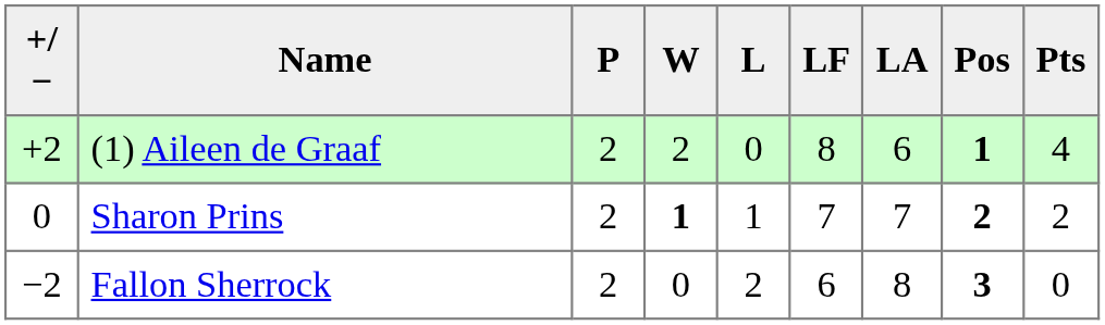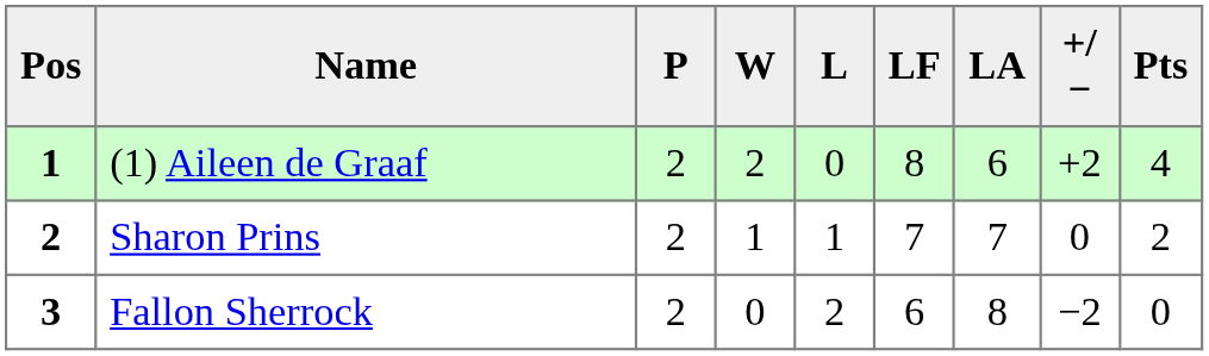columns swapped: Pos <-> +/−
Sharon Prins | W: bold -> normal
